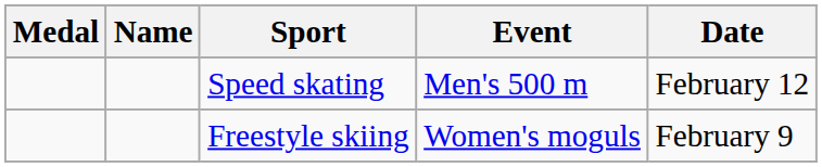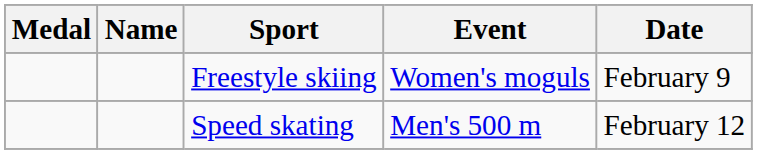rows swapped: Speed skating <-> Freestyle skiing
